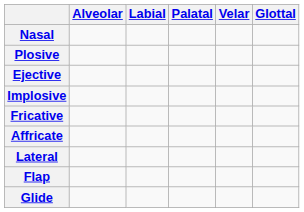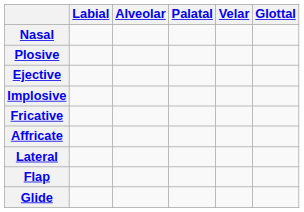columns swapped: Labial <-> Alveolar
